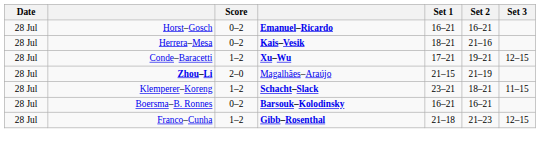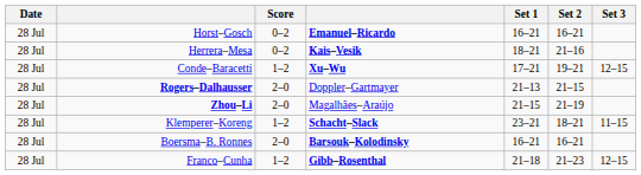+ row: 28 Jul | Rogers–Dalhausser | 2–0 | Doppler–Gartmayer | 21–13 | 21–15
Boersma–B. Ronnes | Score: 0–2 -> 2–0
